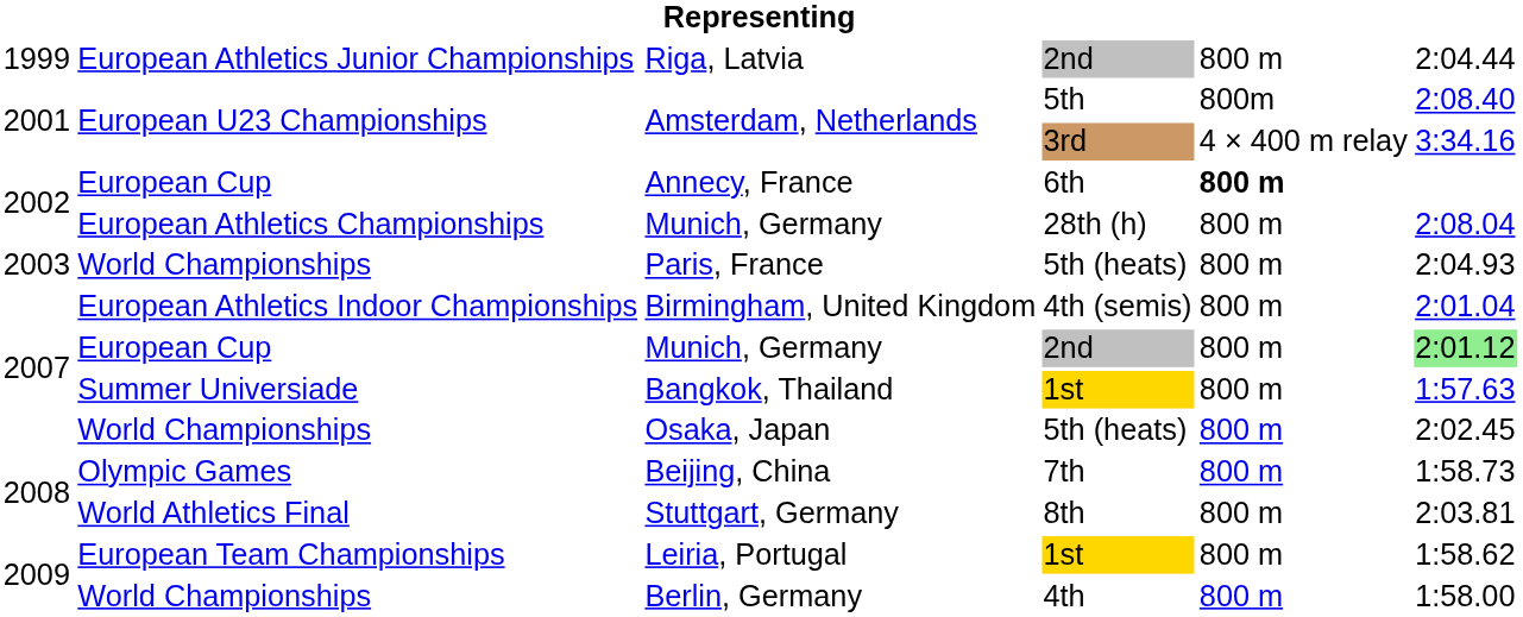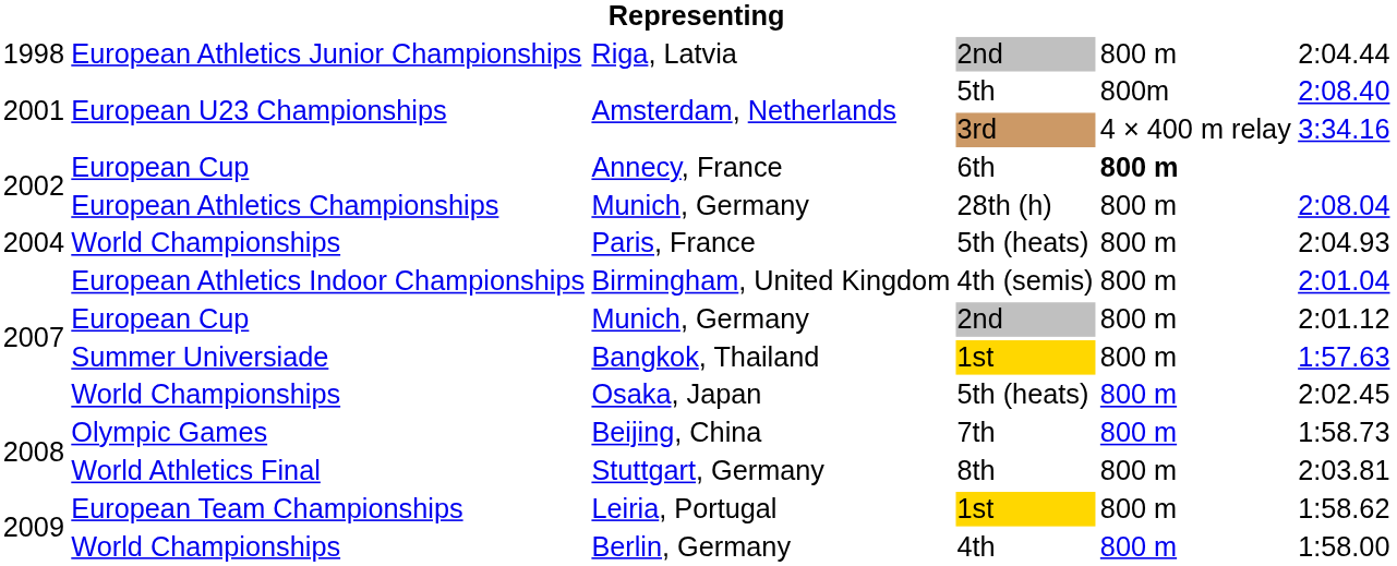Riga, Latvia | column 1: 1999 -> 1998
Paris, France | column 1: 2003 -> 2004
Munich, Germany / 2nd | column 6: lightgreen background -> no background
